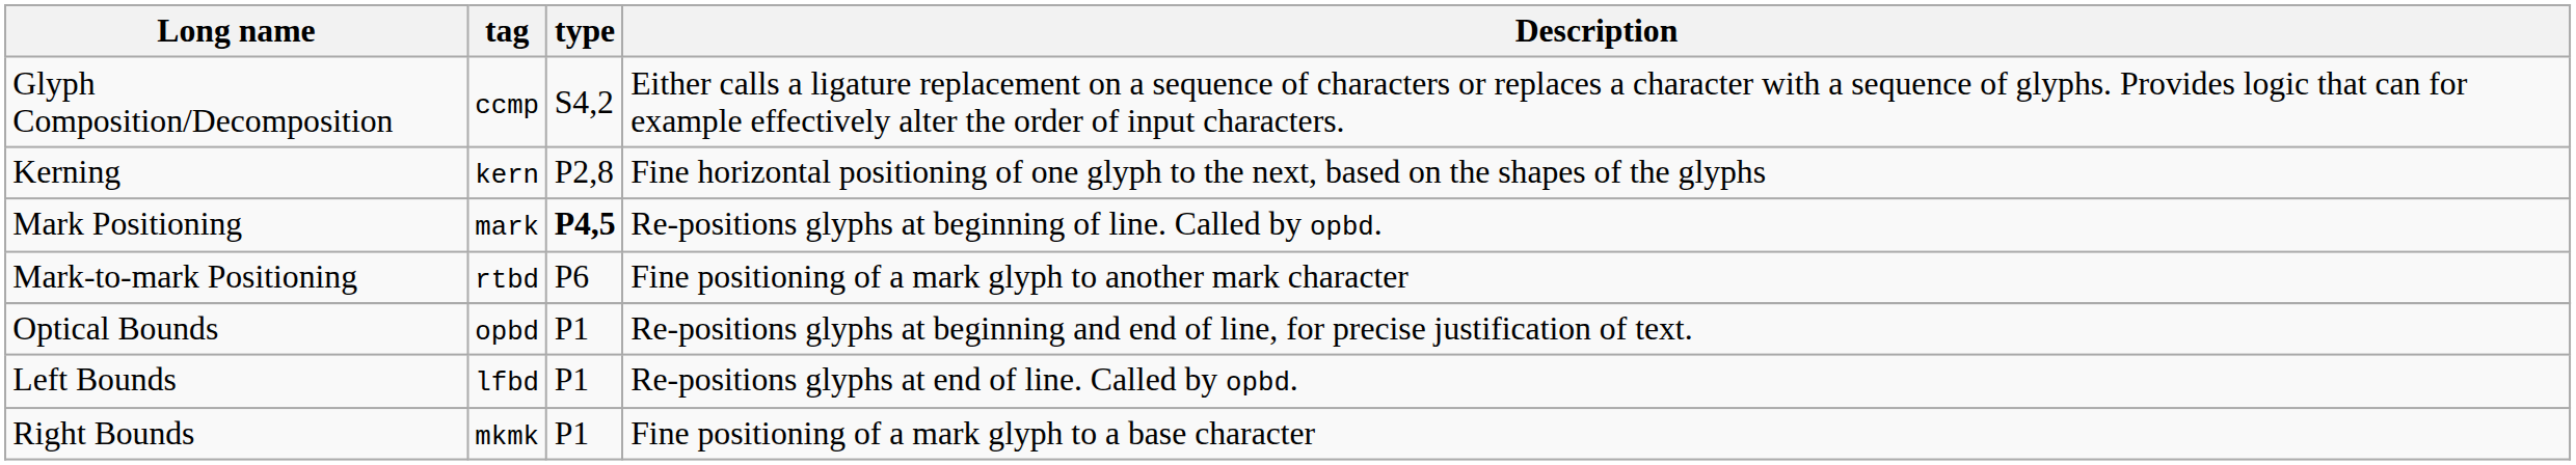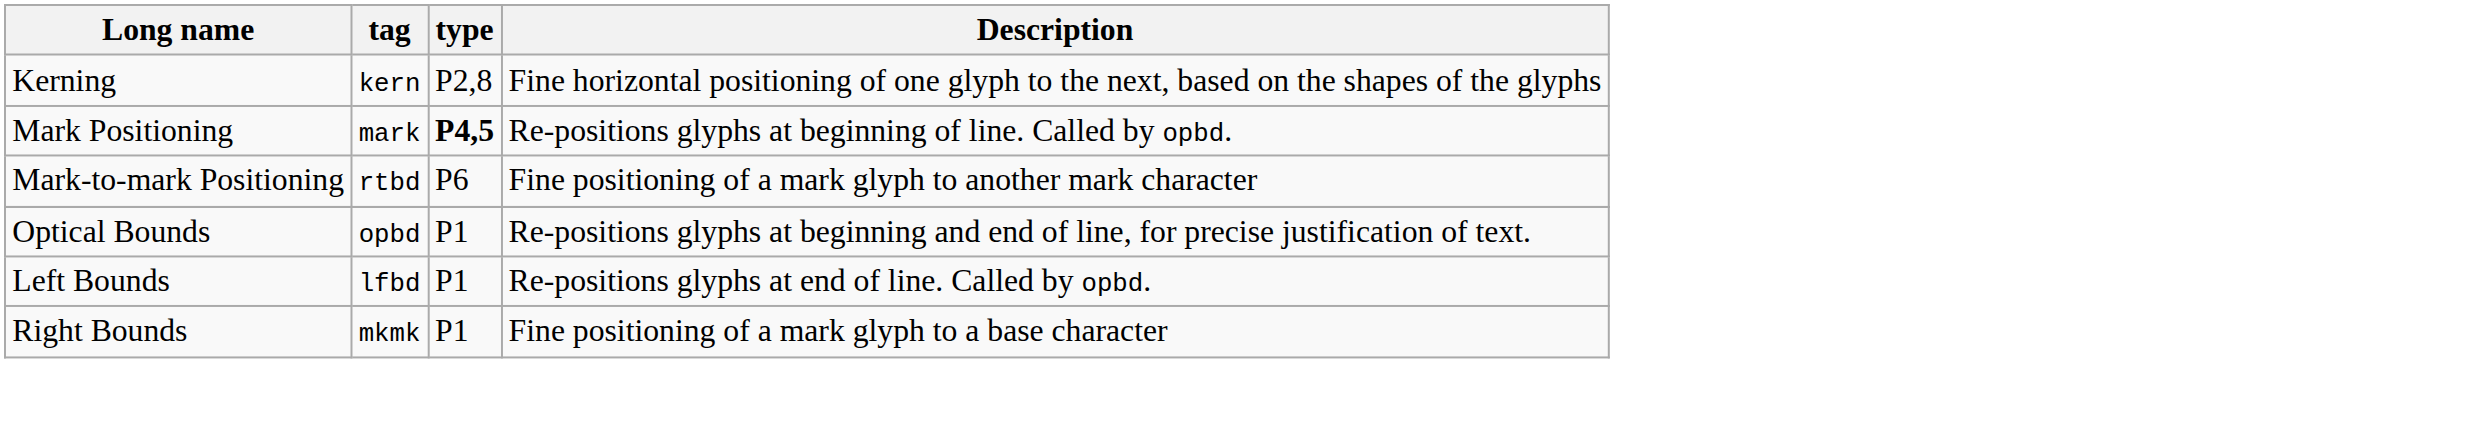- row: Glyph Composition/Decomposition | ccmp | S4,2 | Either calls a ligature replacement on a sequence of characters or replaces a character with a sequence of glyphs. Provides logic that can for example effectively alter the order of input characters.
